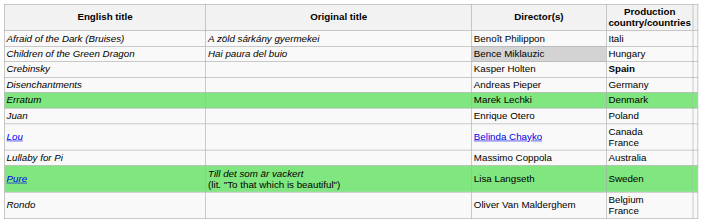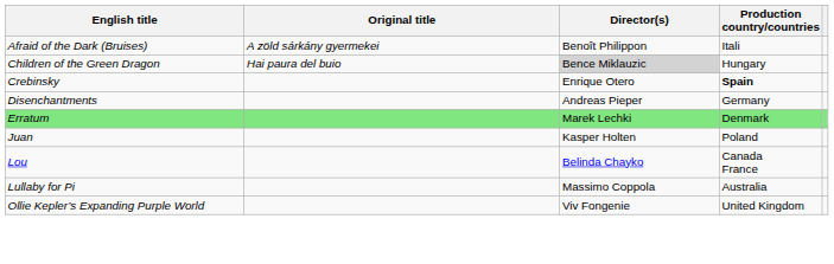Crebinsky | Director(s): Kasper Holten -> Enrique Otero
Juan | Director(s): Enrique Otero -> Kasper Holten
+ row: Ollie Kepler’s Expanding Purple World | Viv Fongenie | United Kingdom
- row: Pure | Till det som är vackert (lit. "To that which is beautiful") | Lisa Langseth | Sweden
- row: Rondo | Oliver Van Malderghem | Belgium France
